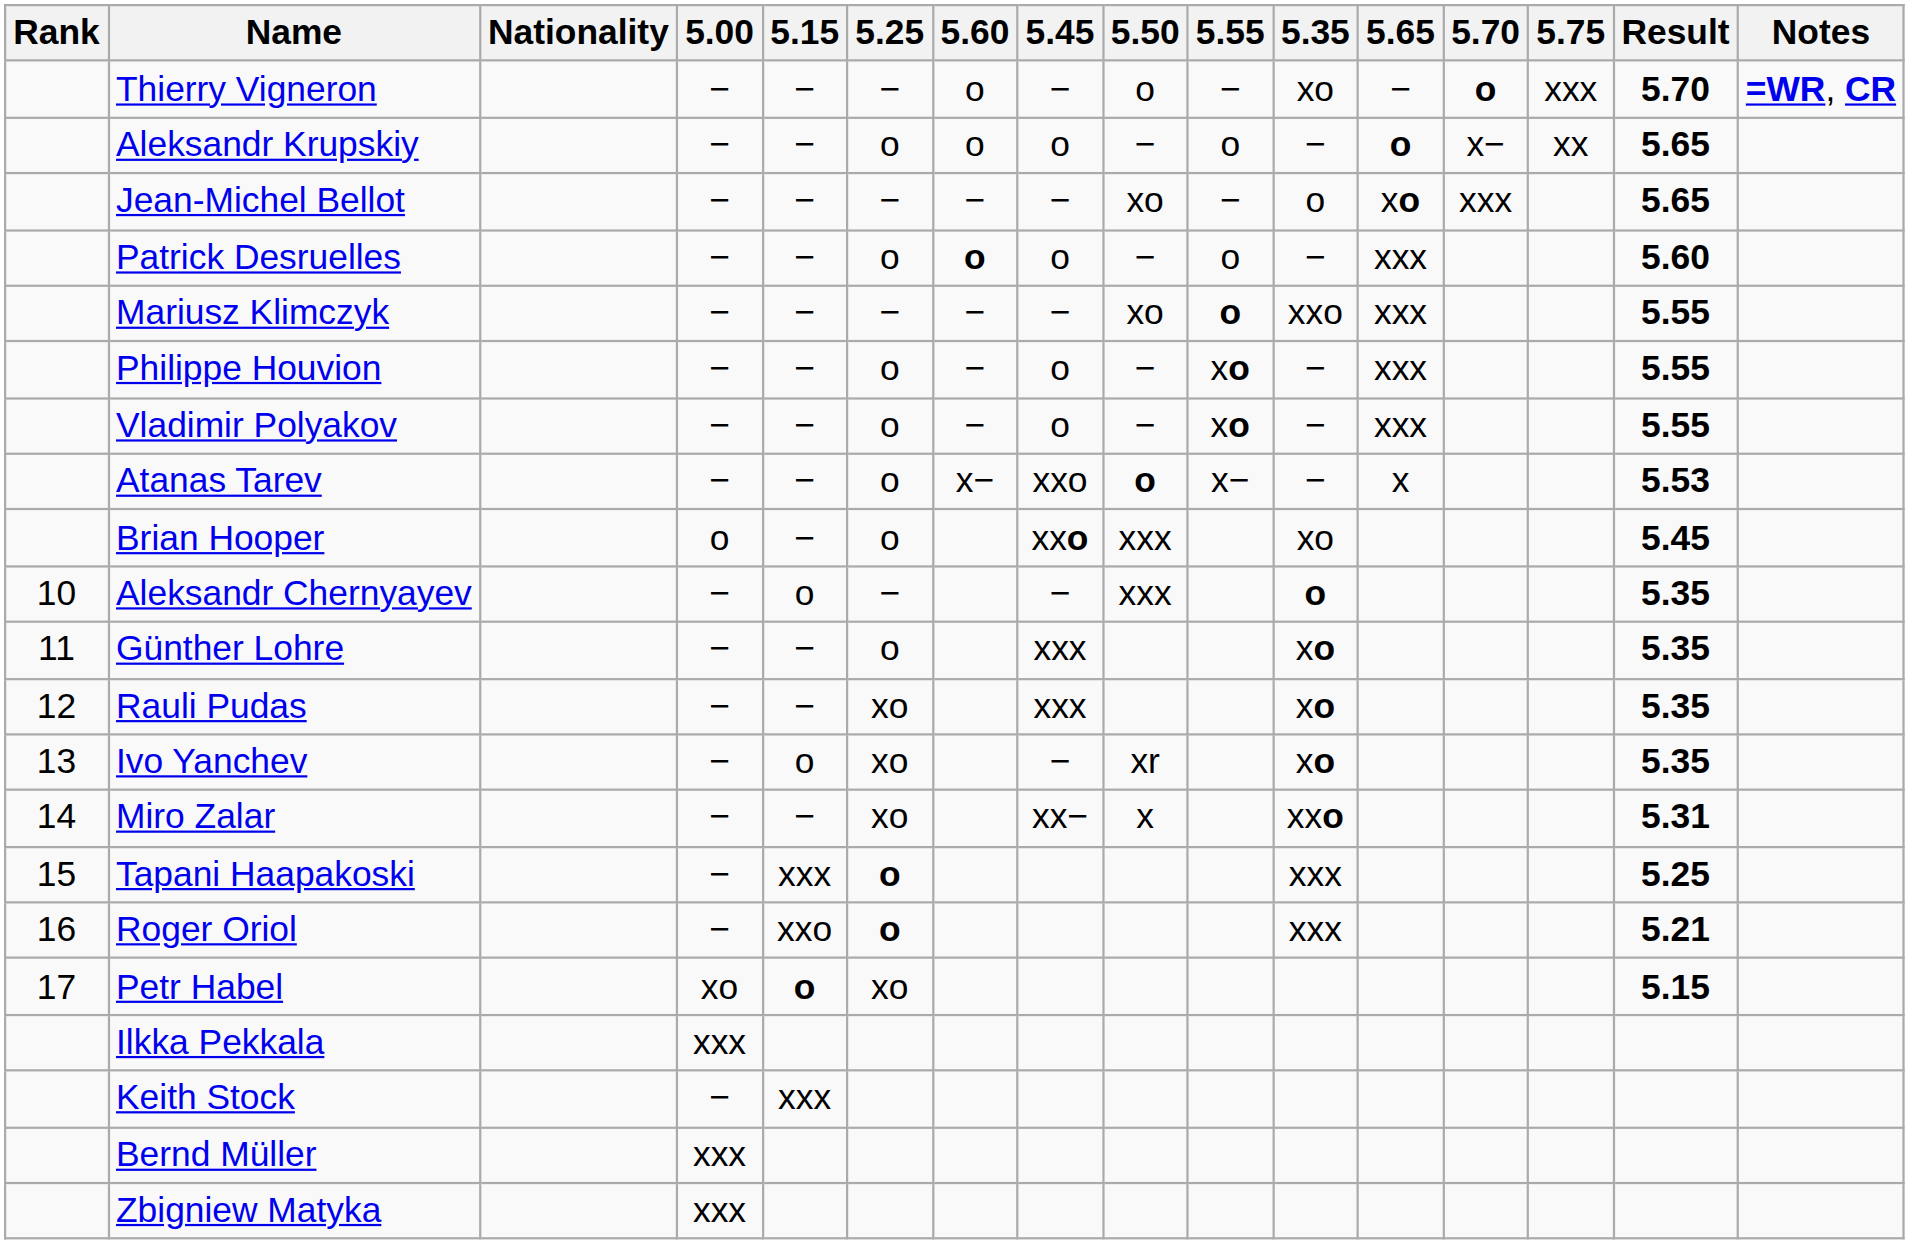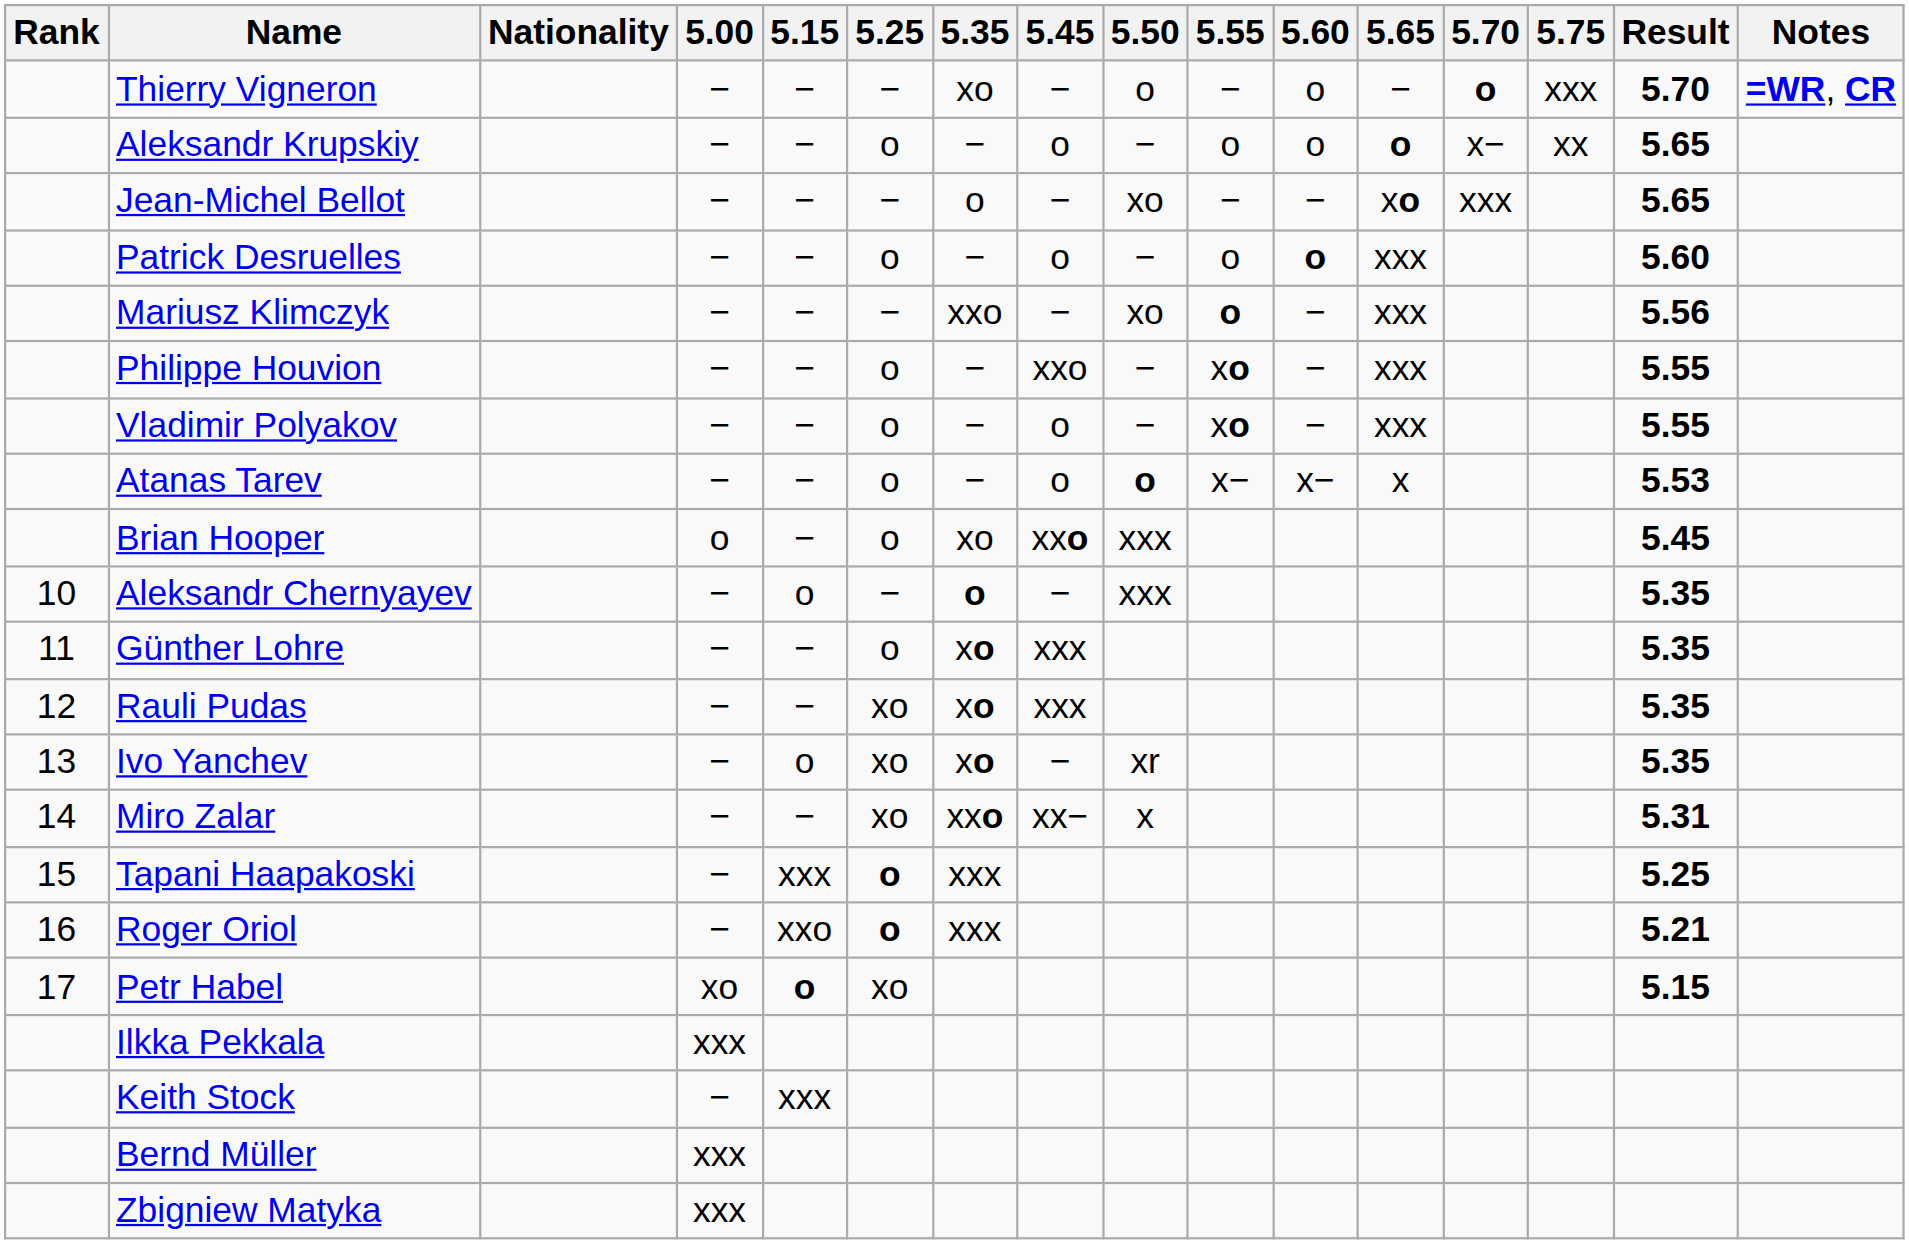columns swapped: 5.35 <-> 5.60
Mariusz Klimczyk | Result: 5.55 -> 5.56
Philippe Houvion | 5.45: o -> xxo
Atanas Tarev | 5.45: xxo -> o
